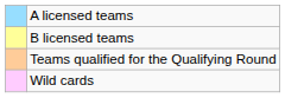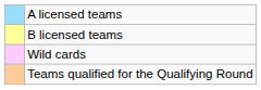rows swapped: Wild cards <-> Teams qualified for the Qualifying Round
